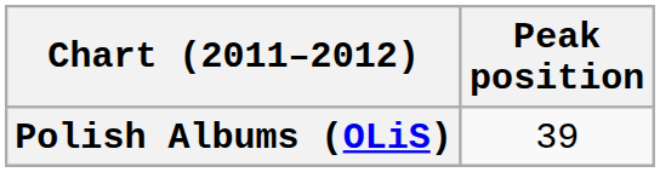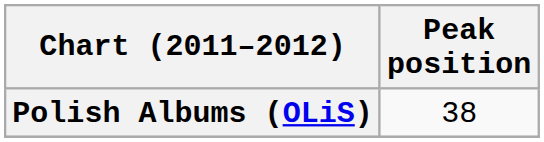Polish Albums (OLiS) | Peak position: 39 -> 38
